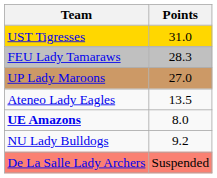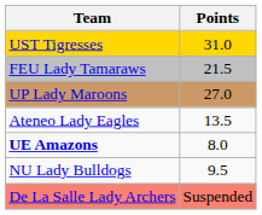FEU Lady Tamaraws | Points: 28.3 -> 21.5
NU Lady Bulldogs | Points: 9.2 -> 9.5
